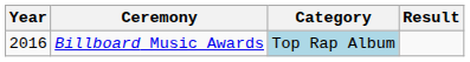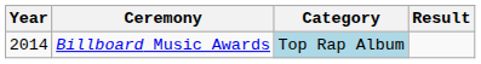Billboard Music Awards | Year: 2016 -> 2014
